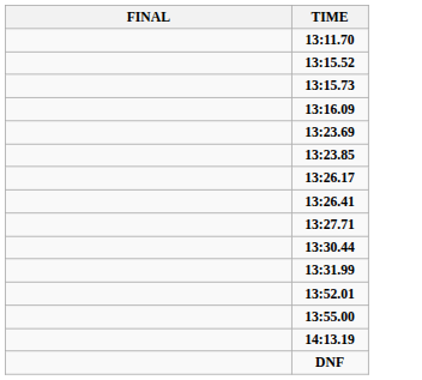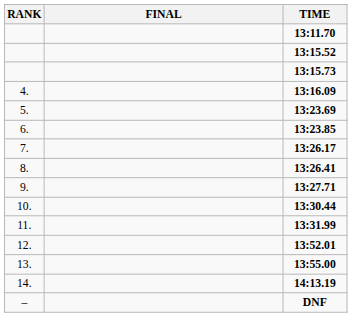+ column: RANK | 4. | 5. | 6. | 7. | 8. | 9. | 10. | 11. | 12. | 13. | 14. | –
